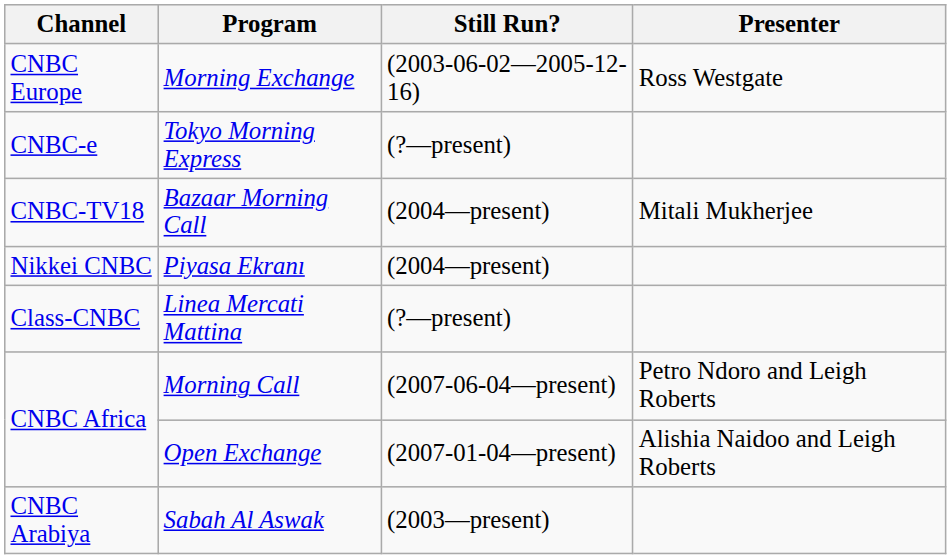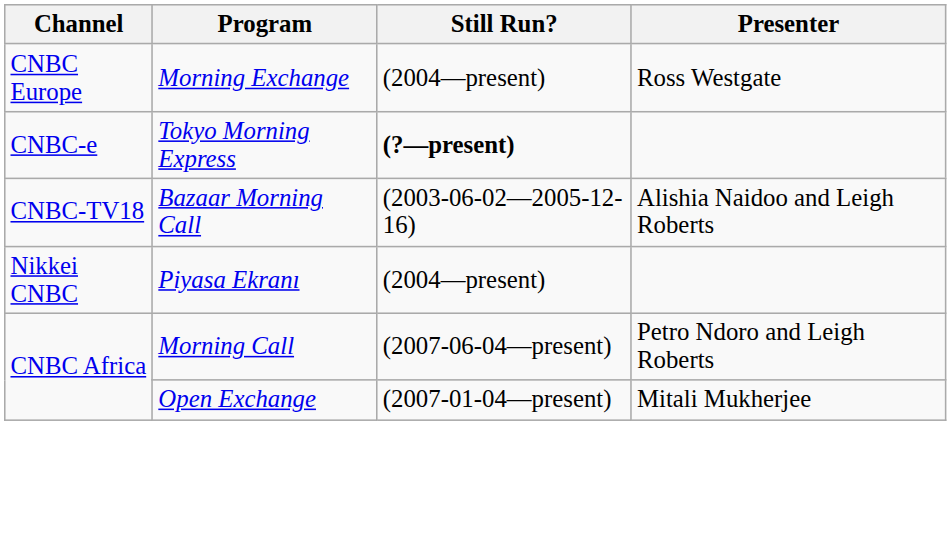Morning Exchange | Still Run?: (2003-06-02—2005-12-16) -> (2004—present)
Tokyo Morning Express | Still Run?: normal -> bold
Bazaar Morning Call | Still Run?: (2004—present) -> (2003-06-02—2005-12-16)
Bazaar Morning Call | Presenter: Mitali Mukherjee -> Alishia Naidoo and Leigh Roberts
- row: Class-CNBC | Linea Mercati Mattina | (?—present)
Open Exchange | Presenter: Alishia Naidoo and Leigh Roberts -> Mitali Mukherjee
- row: CNBC Arabiya | Sabah Al Aswak | (2003—present)
